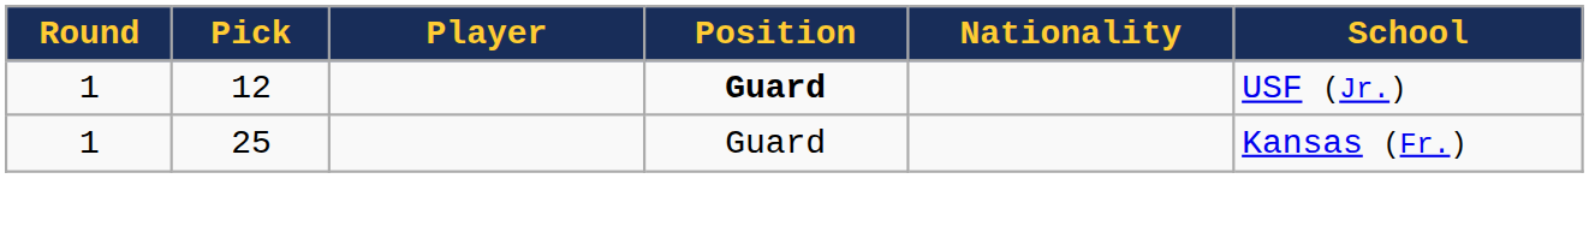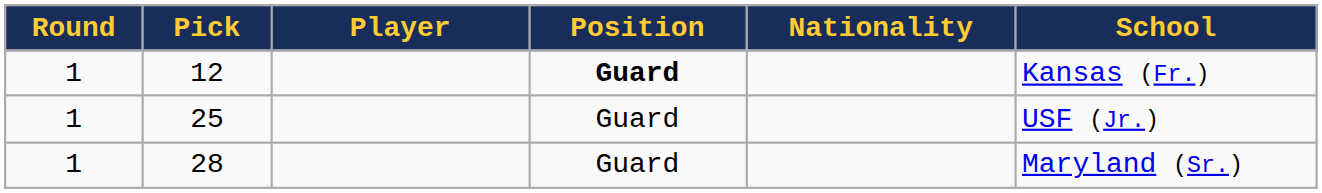12 | School: USF (Jr.) -> Kansas (Fr.)
25 | School: Kansas (Fr.) -> USF (Jr.)
+ row: 1 | 28 | Guard | Maryland (Sr.)
